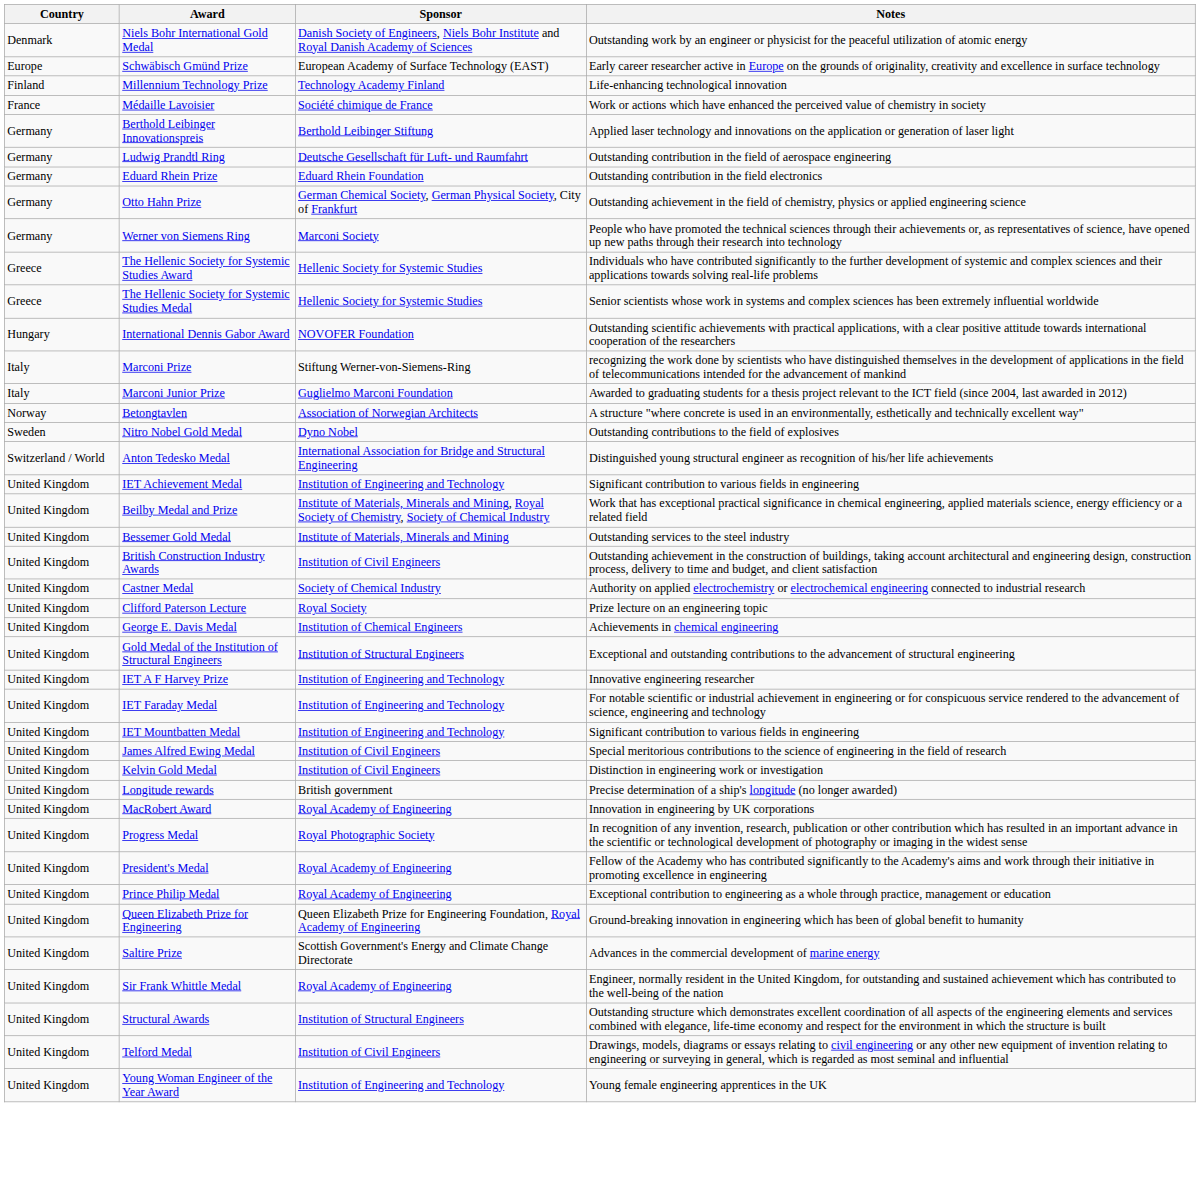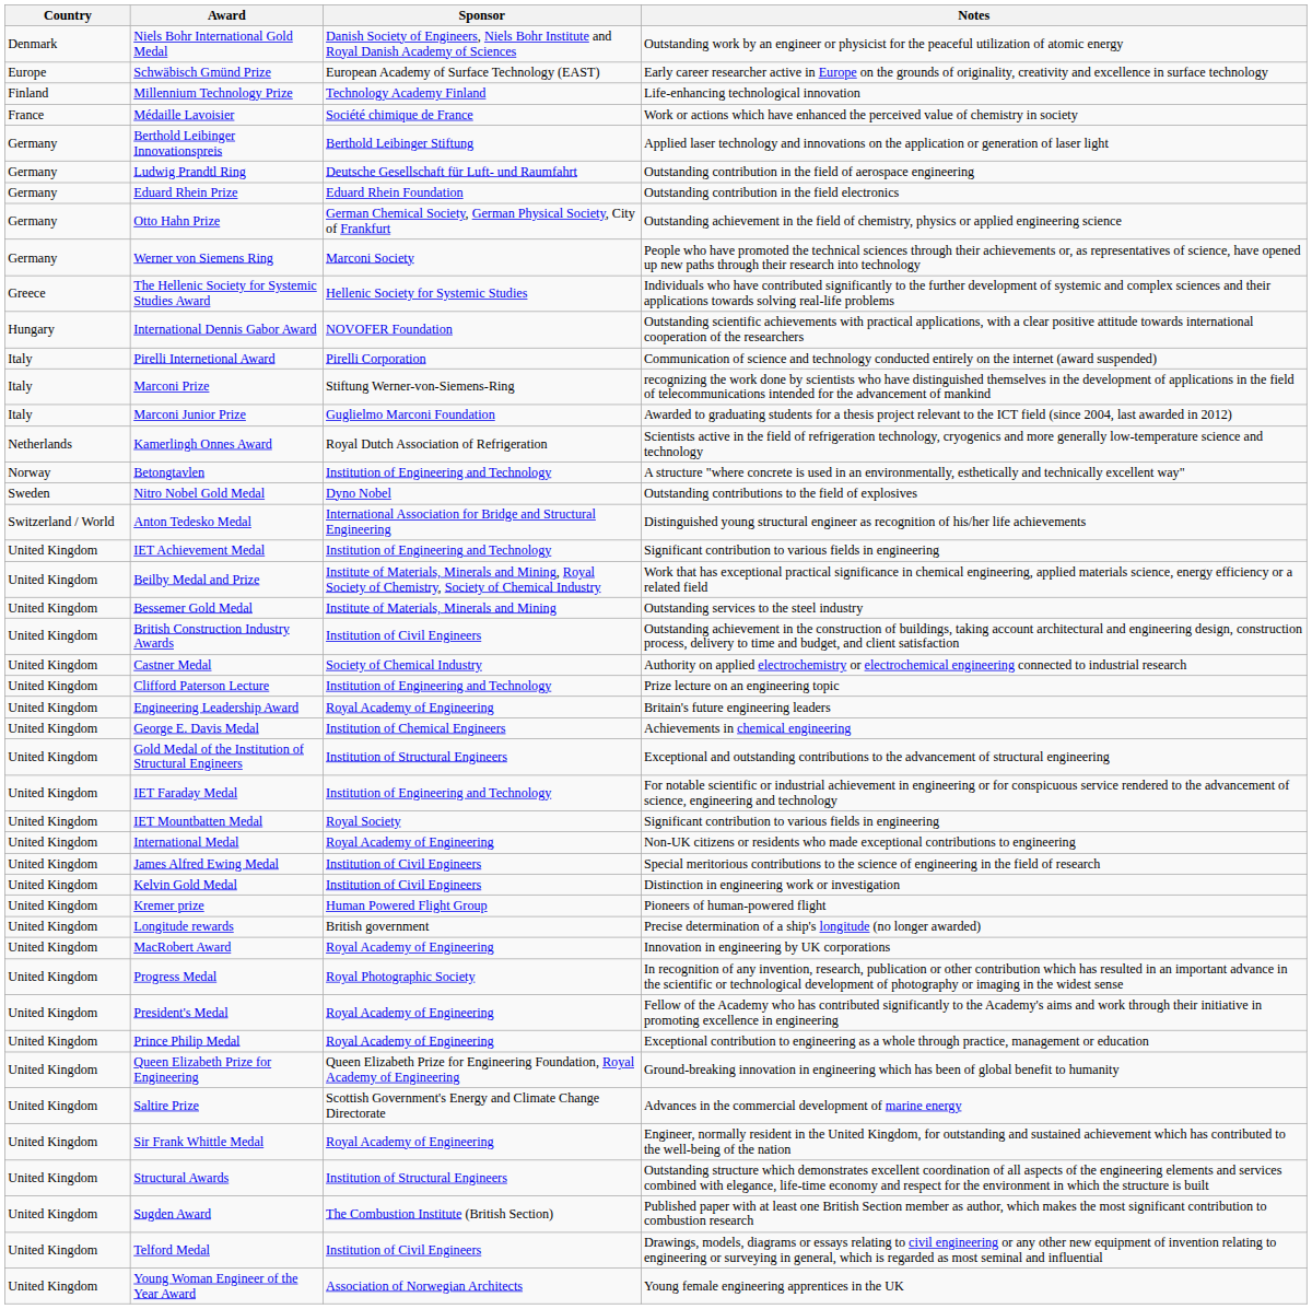- row: Greece | The Hellenic Society for Systemic Studies Medal | Hellenic Society for Systemic Studies | Senior scientists whose work in systems and complex sciences has been extremely influential worldwide
+ row: Italy | Pirelli Internetional Award | Pirelli Corporation | Communication of science and technology conducted entirely on the internet (award suspended)
+ row: Netherlands | Kamerlingh Onnes Award | Royal Dutch Association of Refrigeration | Scientists active in the field of refrigeration technology, cryogenics and more generally low-temperature science and technology
Betongtavlen | Sponsor: Association of Norwegian Architects -> Institution of Engineering and Technology
Clifford Paterson Lecture | Sponsor: Royal Society -> Institution of Engineering and Technology
+ row: United Kingdom | Engineering Leadership Award | Royal Academy of Engineering | Britain's future engineering leaders
- row: United Kingdom | IET A F Harvey Prize | Institution of Engineering and Technology | Innovative engineering researcher
IET Mountbatten Medal | Sponsor: Institution of Engineering and Technology -> Royal Society
+ row: United Kingdom | International Medal | Royal Academy of Engineering | Non-UK citizens or residents who made exceptional contributions to engineering
+ row: United Kingdom | Kremer prize | Human Powered Flight Group | Pioneers of human-powered flight
+ row: United Kingdom | Sugden Award | The Combustion Institute (British Section) | Published paper with at least one British Section member as author, which makes the most significant contribution to combustion research
Young Woman Engineer of the Year Award | Sponsor: Institution of Engineering and Technology -> Association of Norwegian Architects
